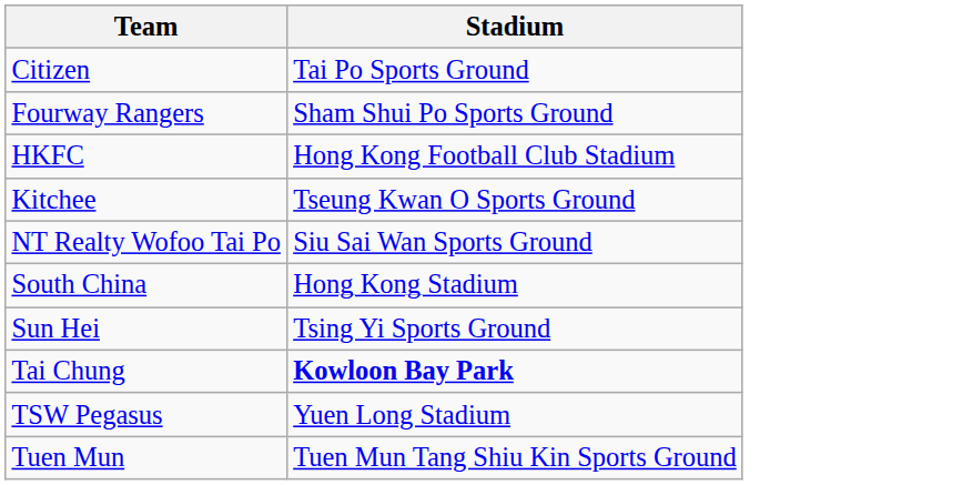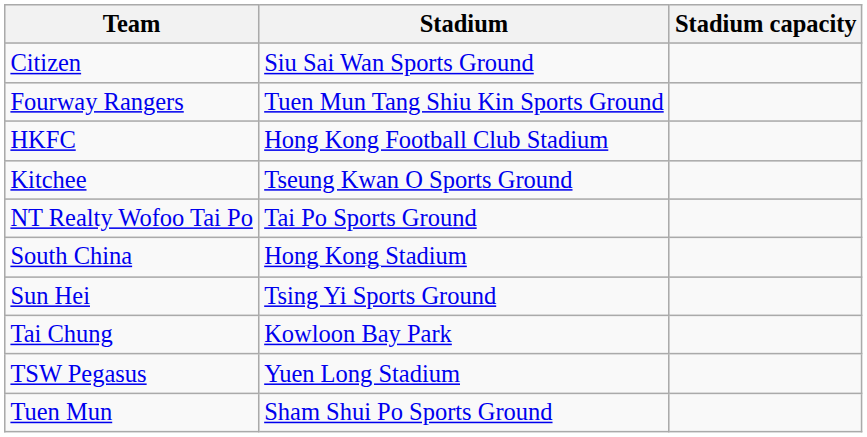+ column: Stadium capacity
Citizen | Stadium: Tai Po Sports Ground -> Siu Sai Wan Sports Ground
Fourway Rangers | Stadium: Sham Shui Po Sports Ground -> Tuen Mun Tang Shiu Kin Sports Ground
NT Realty Wofoo Tai Po | Stadium: Siu Sai Wan Sports Ground -> Tai Po Sports Ground
Tai Chung | Stadium: bold -> normal
Tuen Mun | Stadium: Tuen Mun Tang Shiu Kin Sports Ground -> Sham Shui Po Sports Ground
